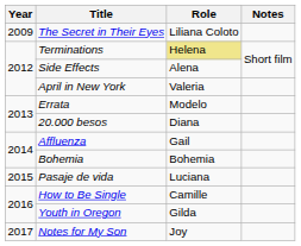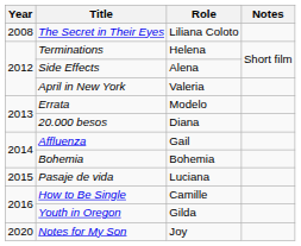The Secret in Their Eyes | Year: 2009 -> 2008
Terminations | Role: khaki background -> no background
Notes for My Son | Year: 2017 -> 2020
